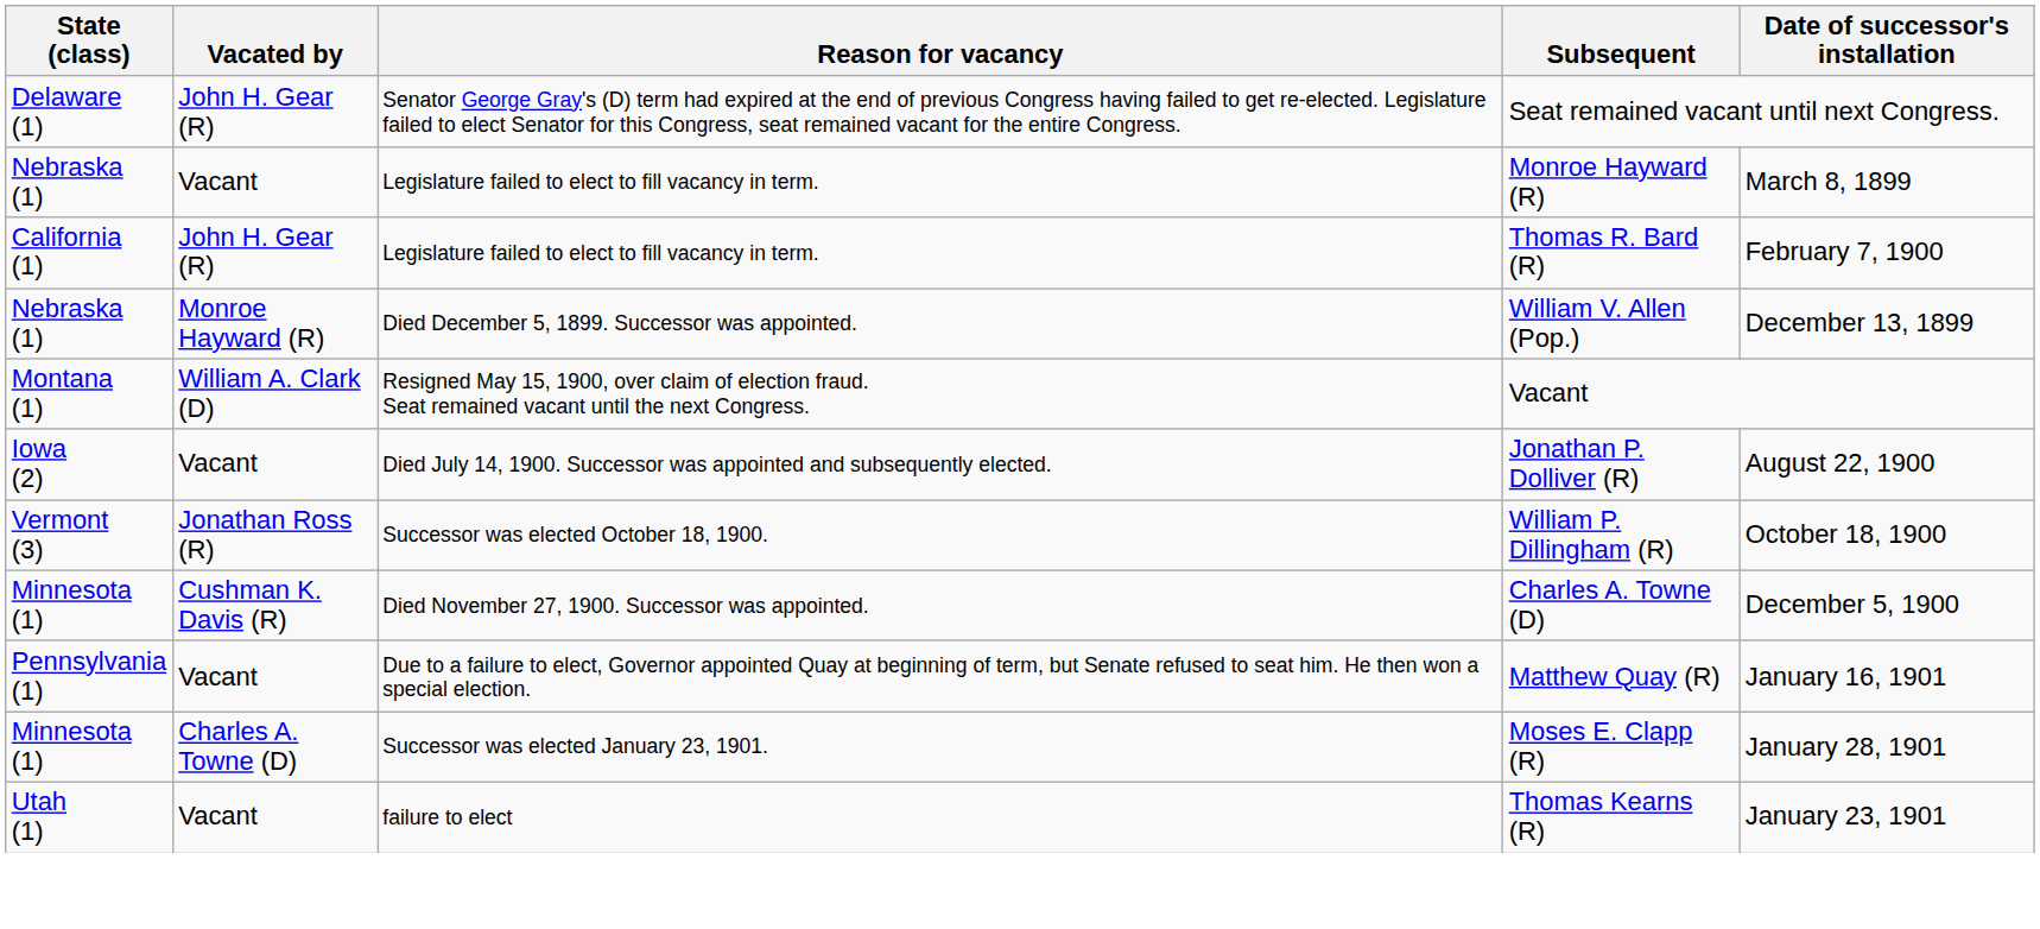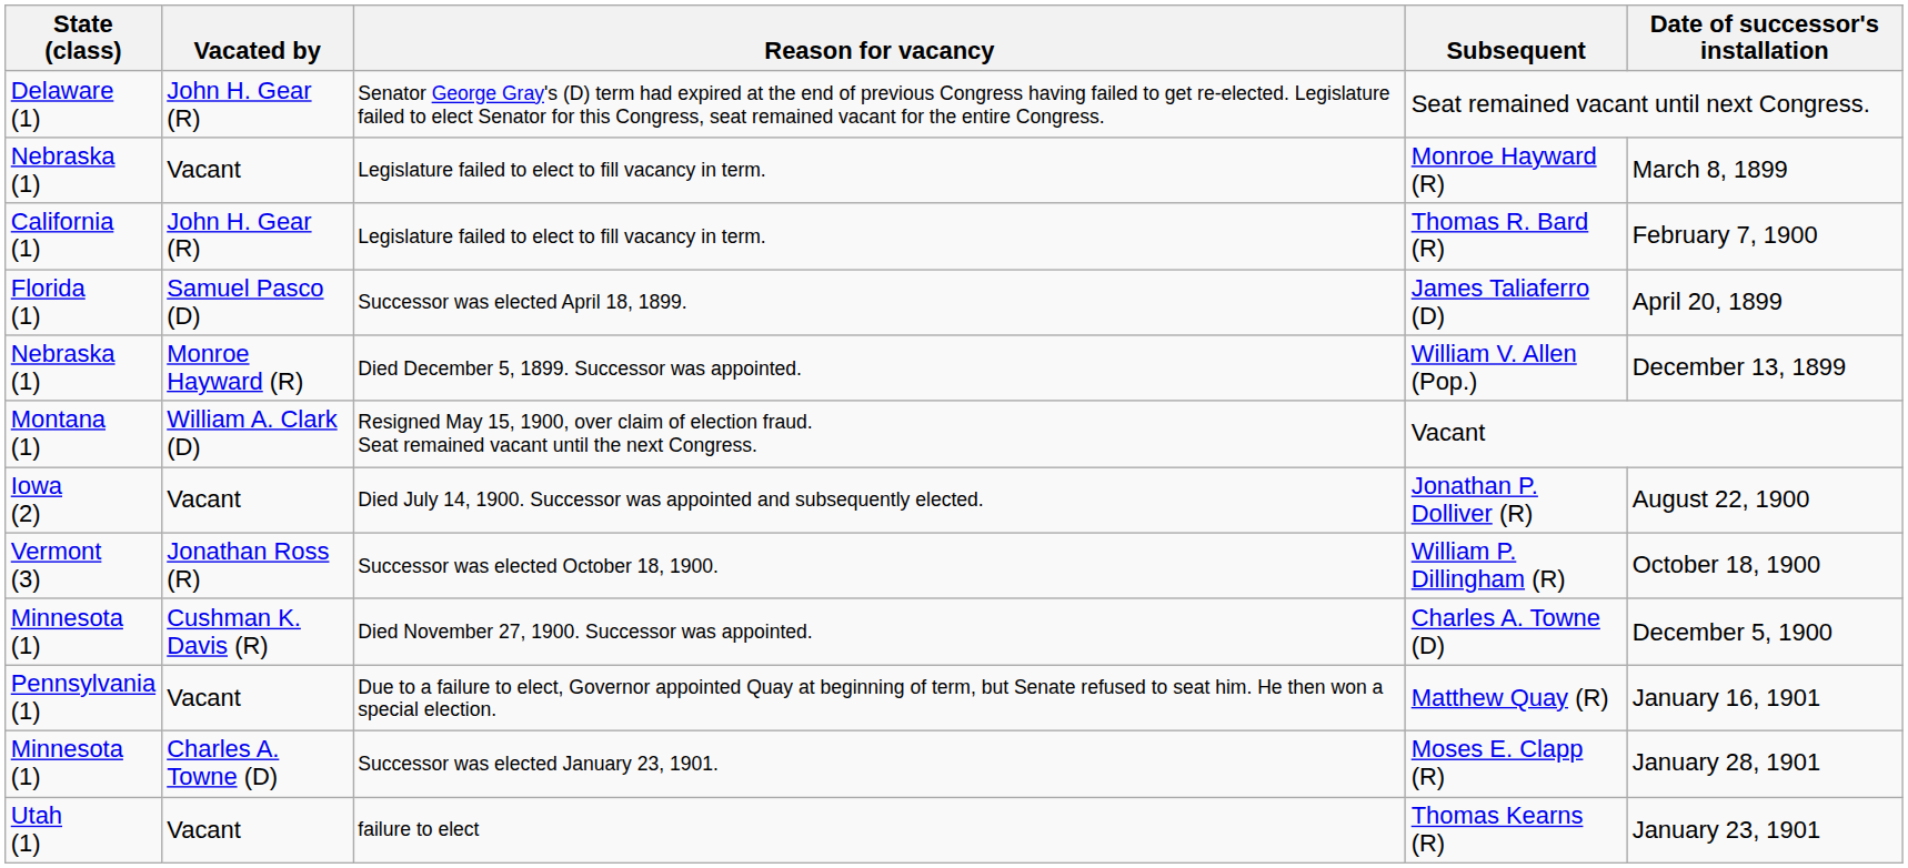+ row: Florida (1) | Samuel Pasco (D) | Successor was elected April 18, 1899. | James Taliaferro (D) | April 20, 1899
